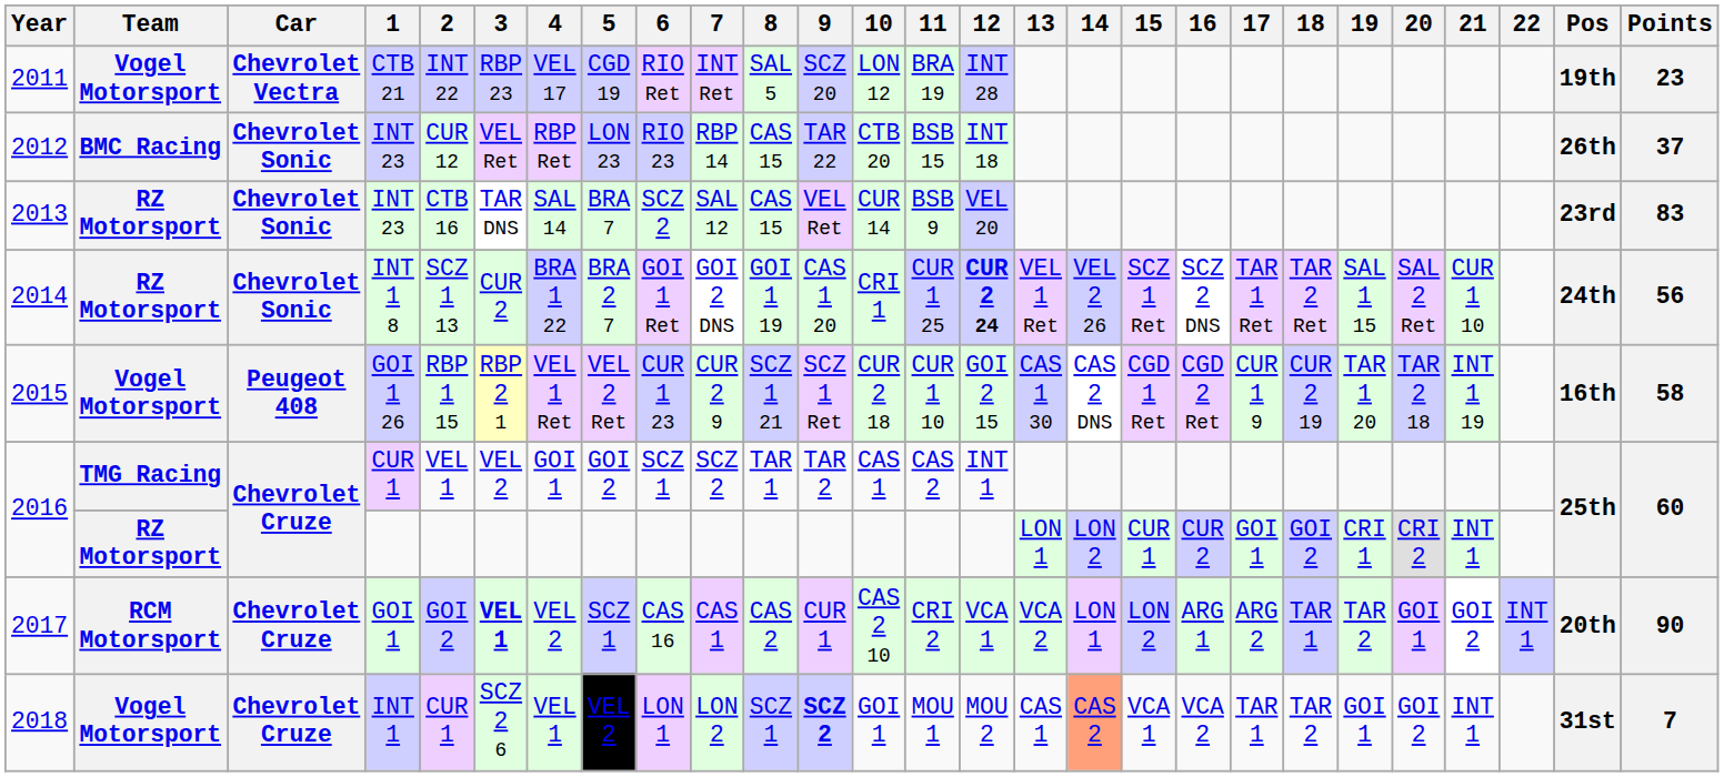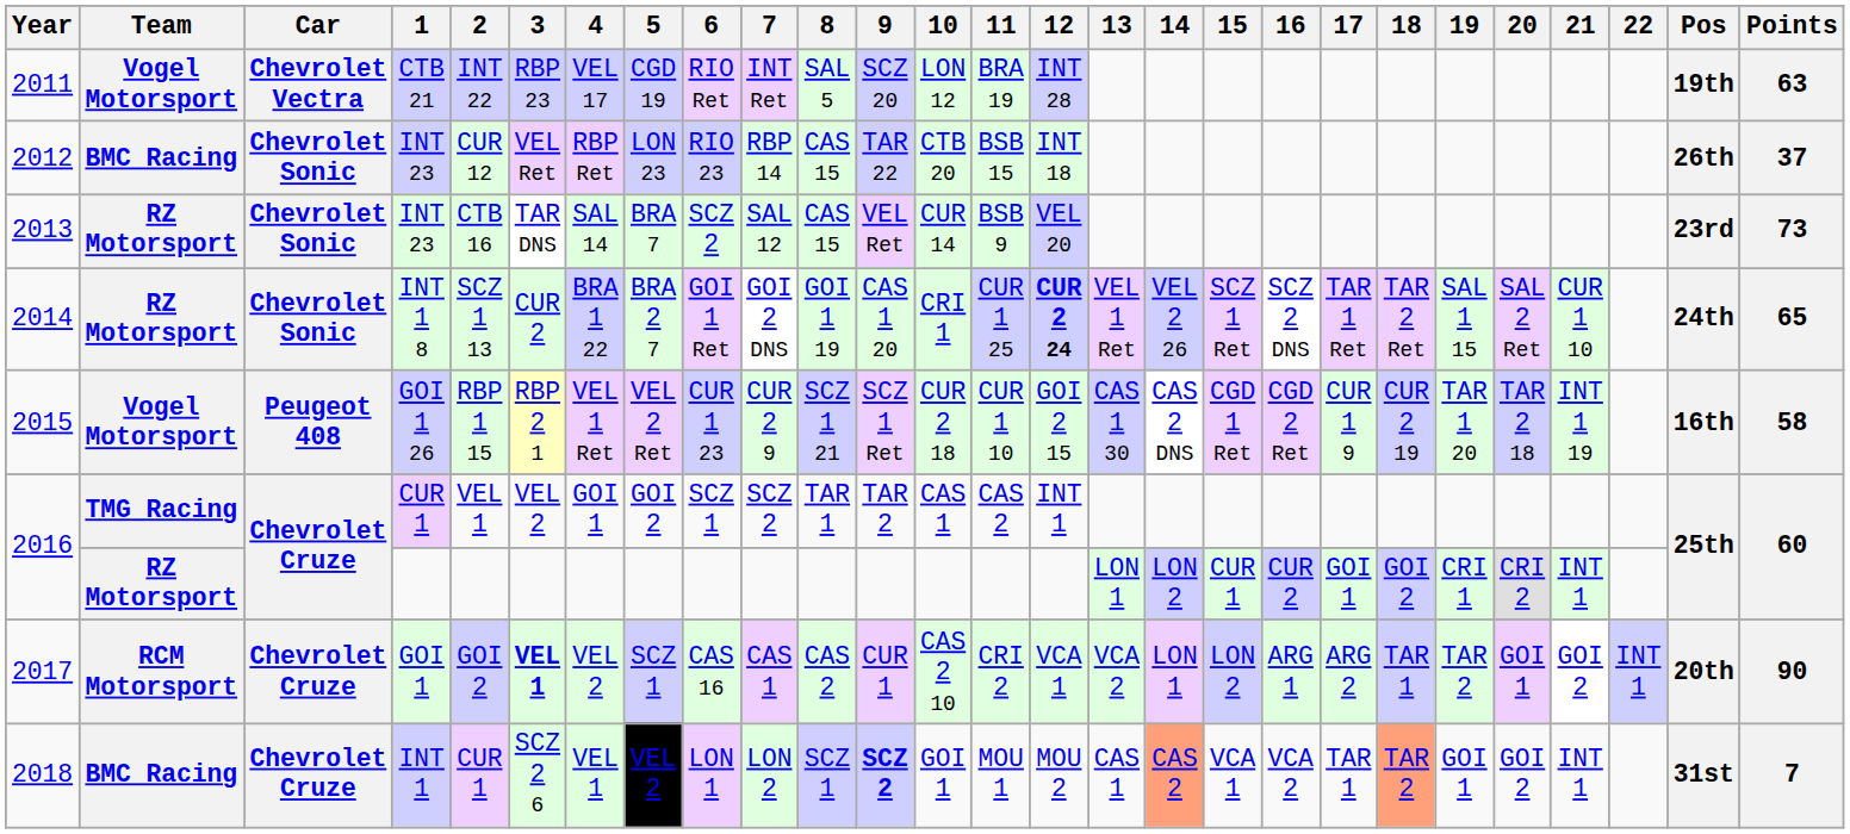2011 | Points: 23 -> 63
2013 | Points: 83 -> 73
2014 | Points: 56 -> 65
2018 | Team: Vogel Motorsport -> BMC Racing
2018 | 18: no background -> lightsalmon background
